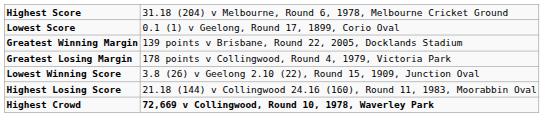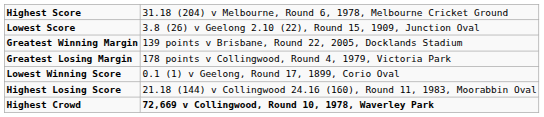Lowest Score | column 2: 0.1 (1) v Geelong, Round 17, 1899, Corio Oval -> 3.8 (26) v Geelong 2.10 (22), Round 15, 1909, Junction Oval
Lowest Winning Score | column 2: 3.8 (26) v Geelong 2.10 (22), Round 15, 1909, Junction Oval -> 0.1 (1) v Geelong, Round 17, 1899, Corio Oval
